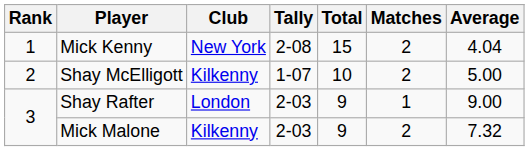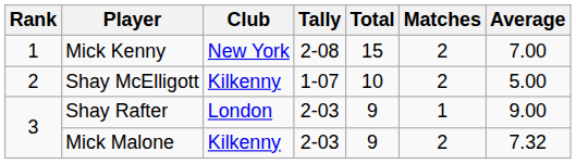Mick Kenny | Average: 4.04 -> 7.00
